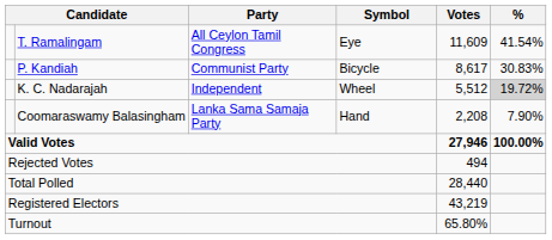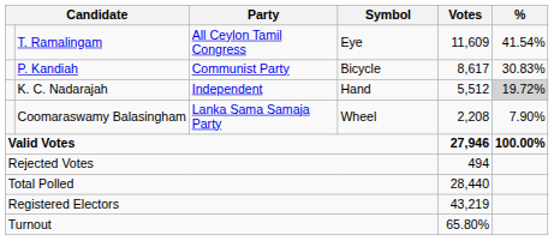K. C. Nadarajah | Symbol: Wheel -> Hand
Coomaraswamy Balasingham | Symbol: Hand -> Wheel
